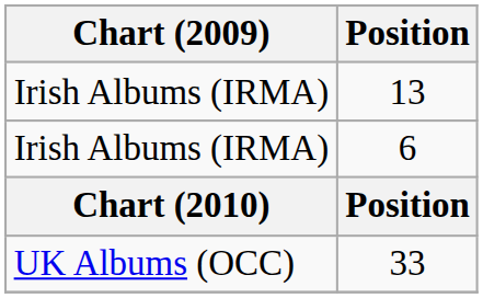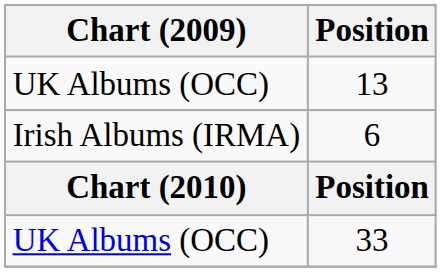13 | Chart (2009): Irish Albums (IRMA) -> UK Albums (OCC)
